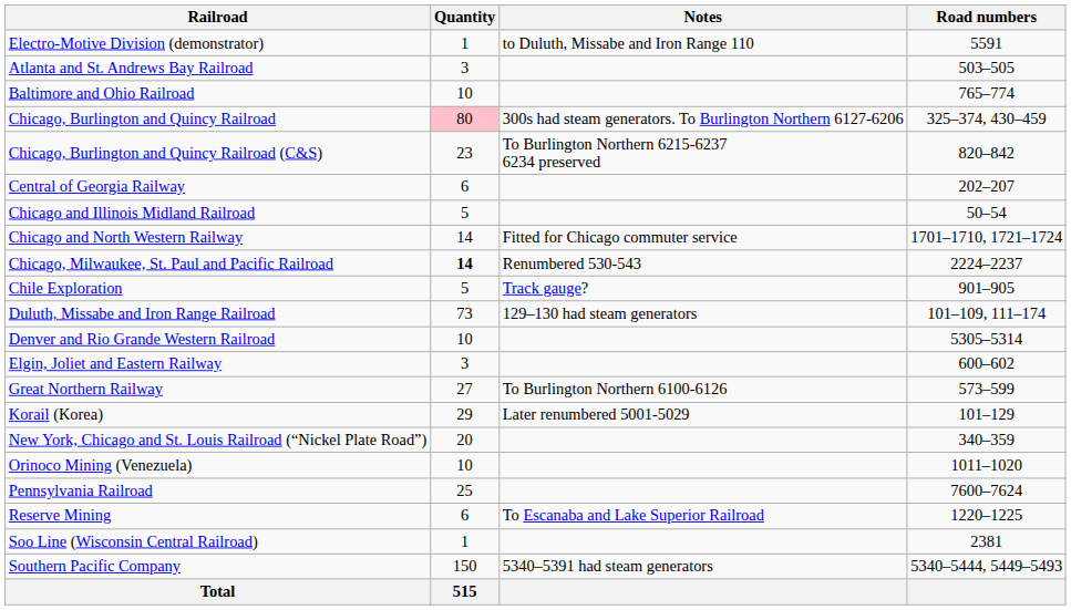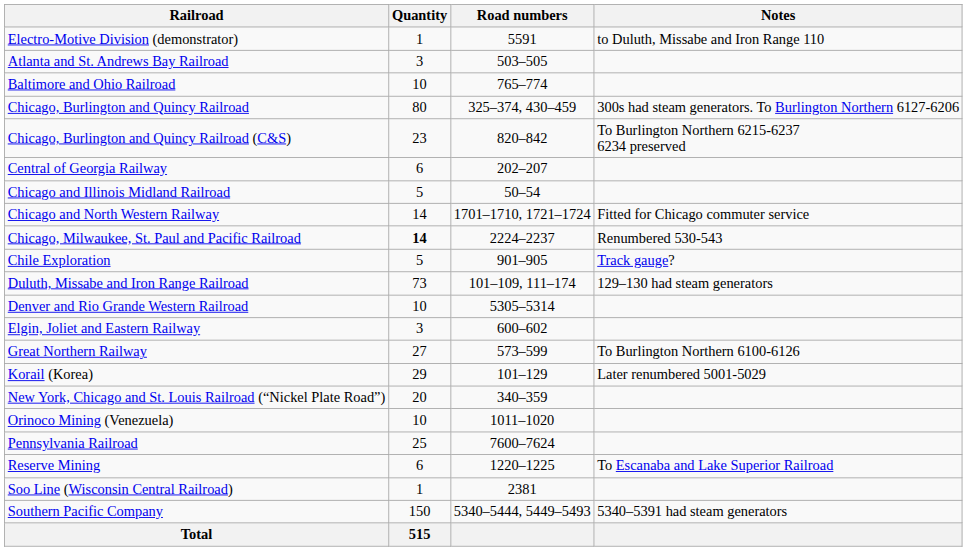columns swapped: Road numbers <-> Notes
Chicago, Burlington and Quincy Railroad | Quantity: pink background -> no background
